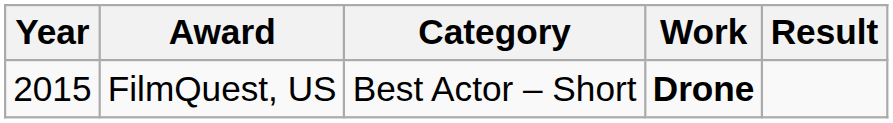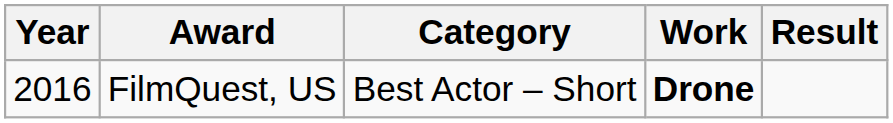FilmQuest, US | Year: 2015 -> 2016
